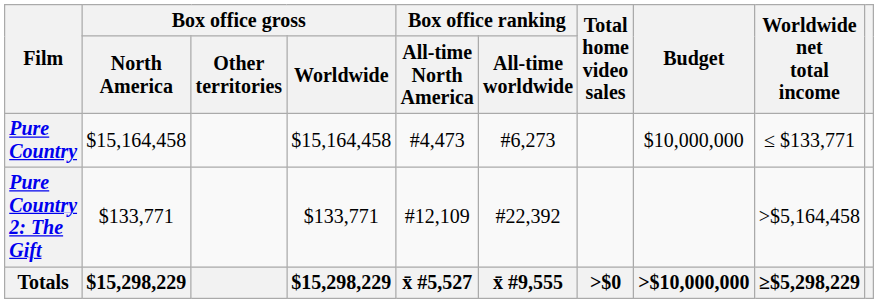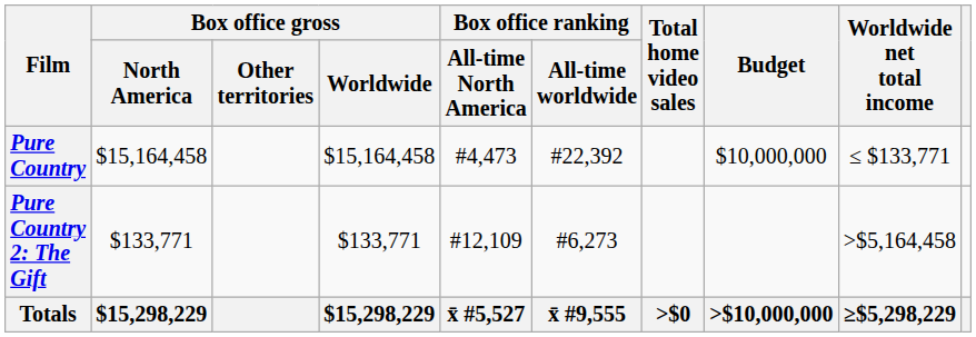Pure Country | Box office ranking / All-time worldwide: #6,273 -> #22,392
Pure Country 2: The Gift | Box office ranking / All-time worldwide: #22,392 -> #6,273
